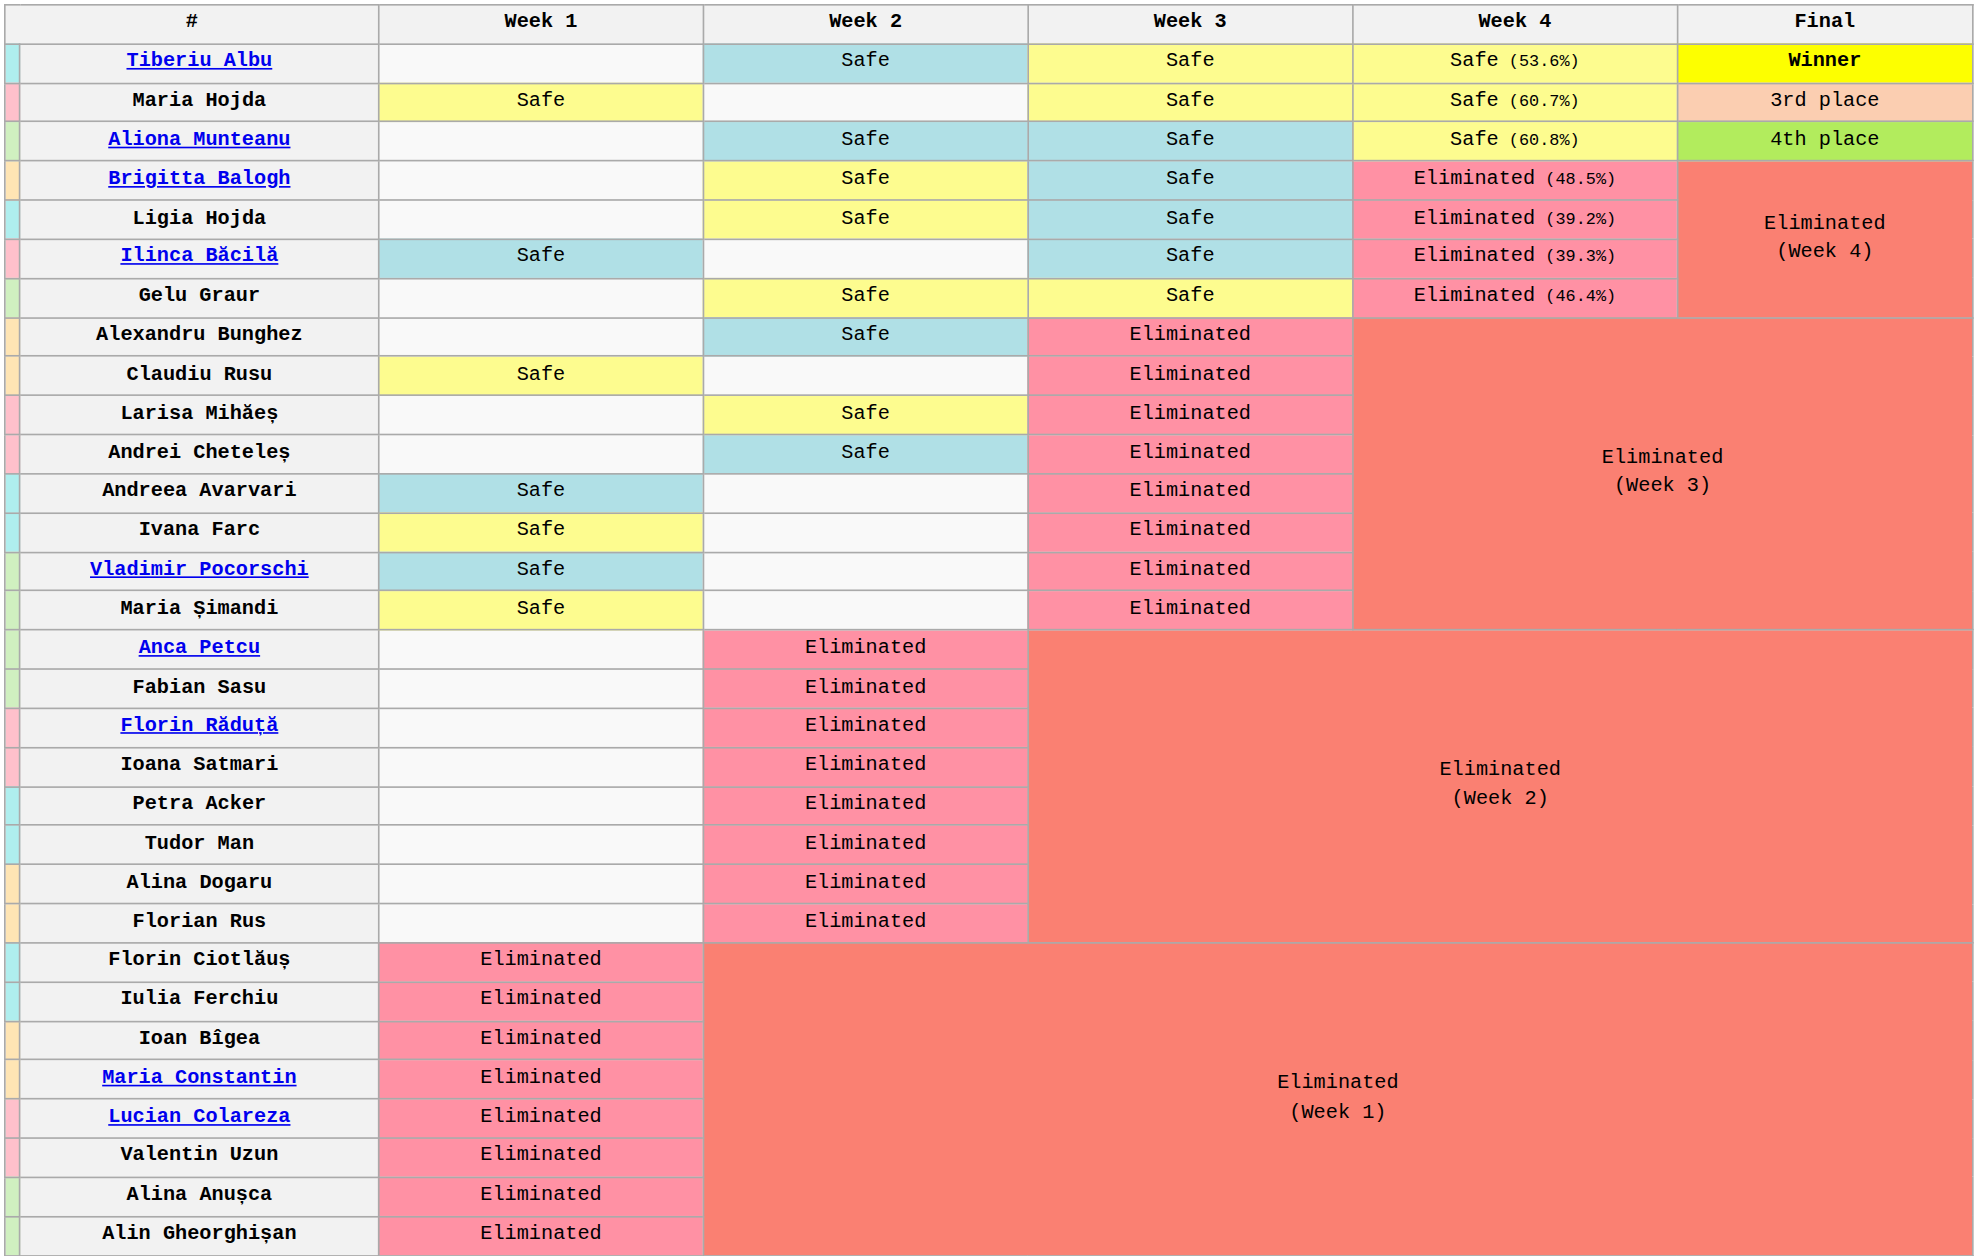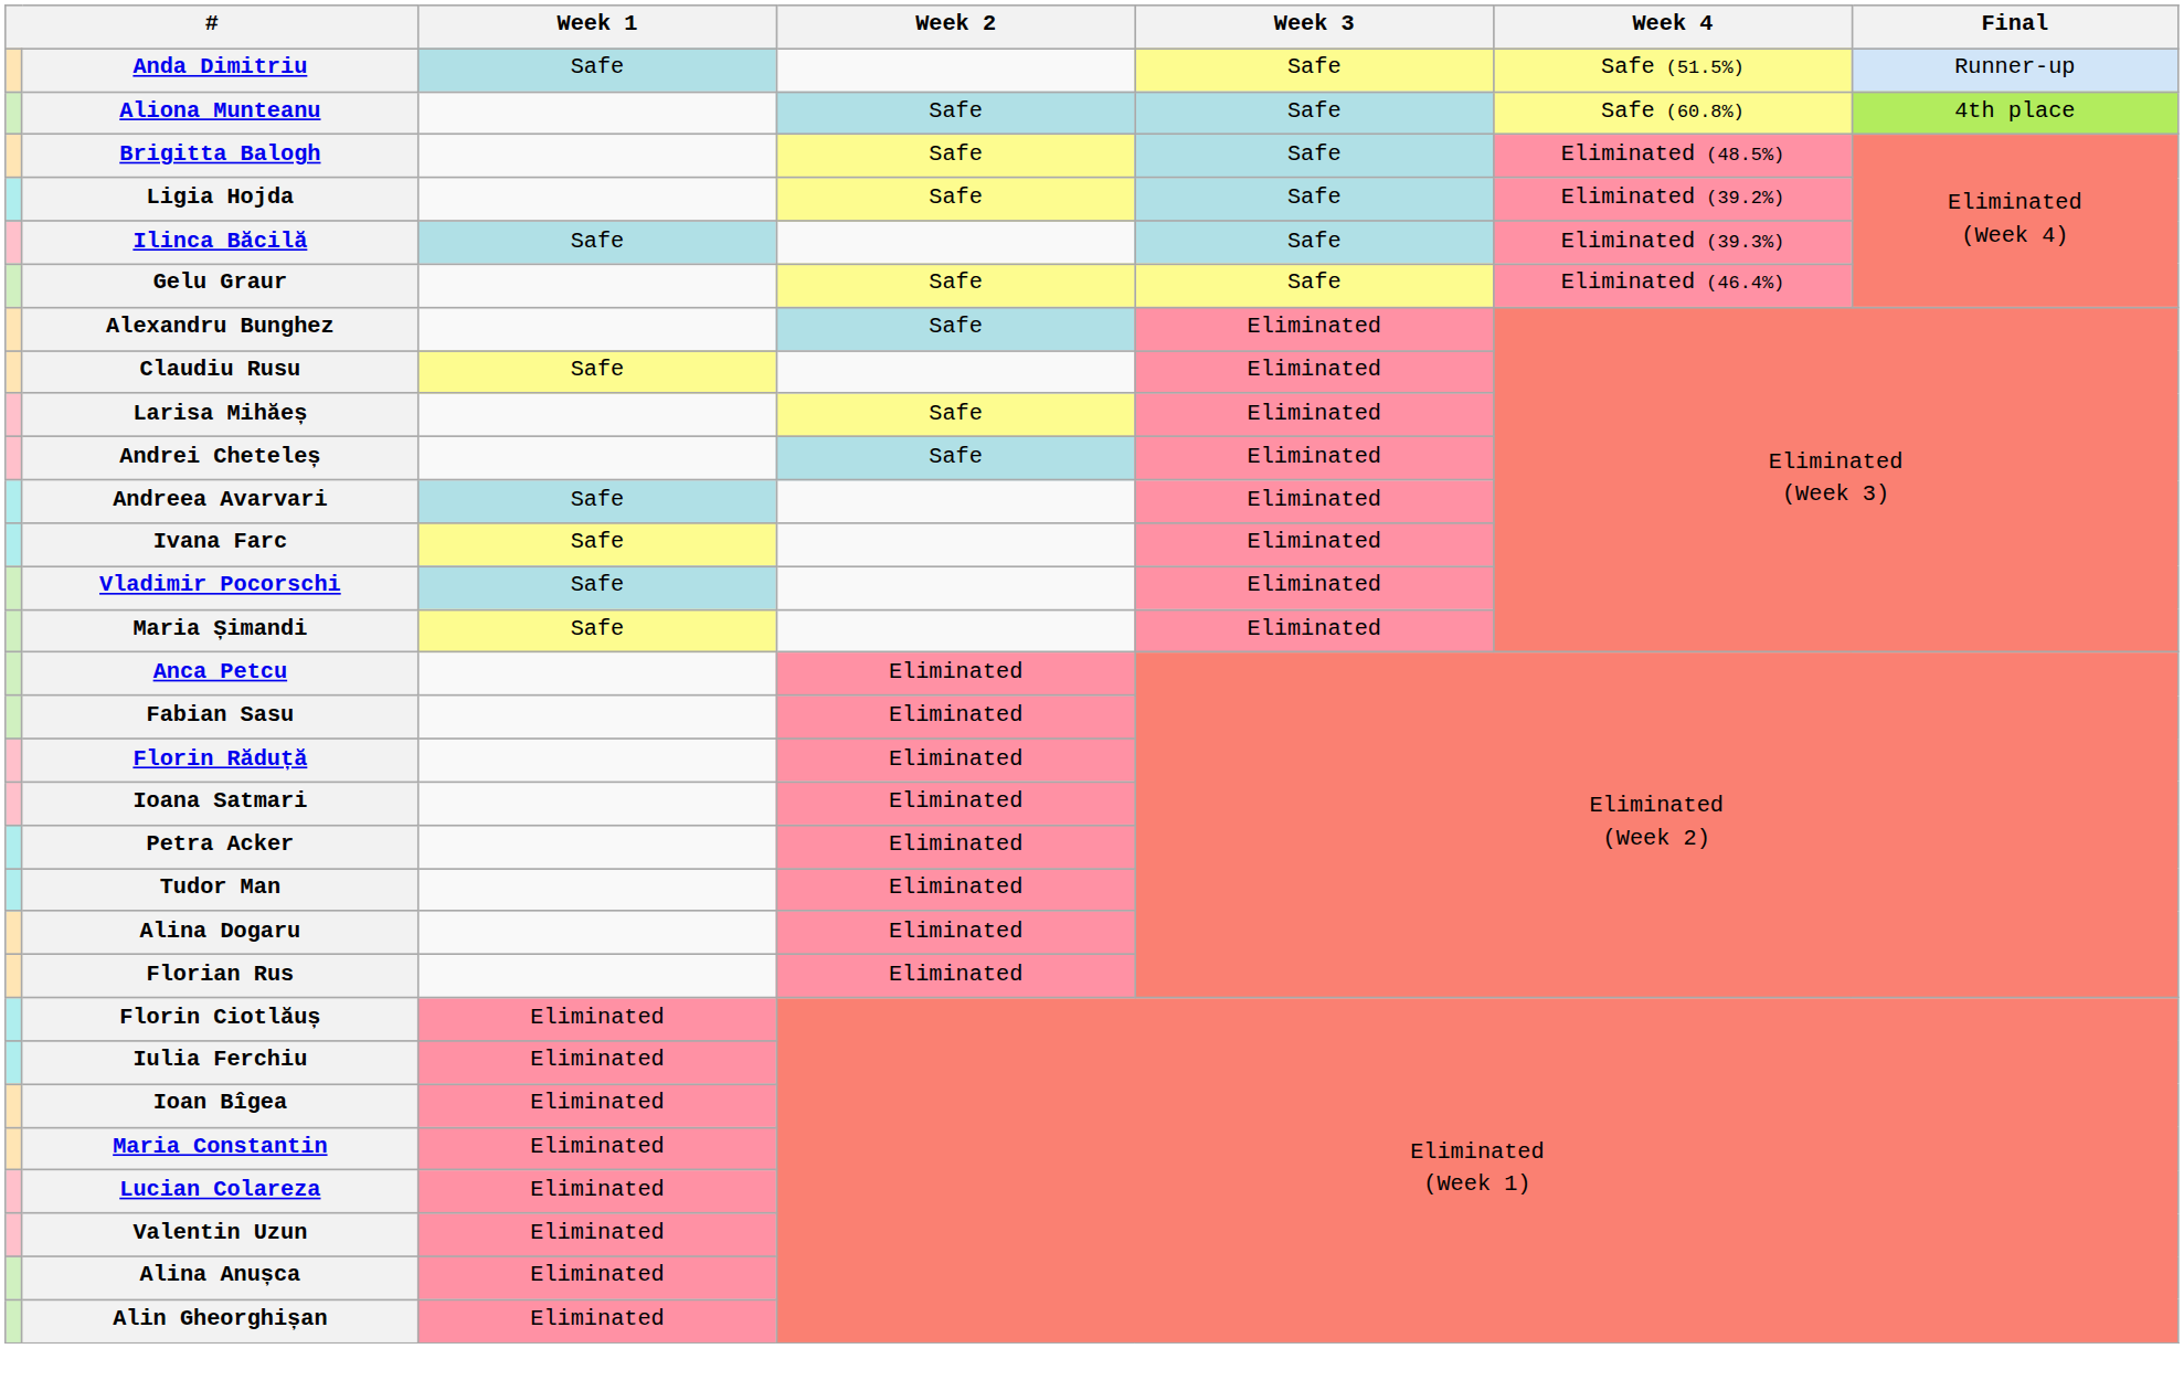- row: Tiberiu Albu | Safe | Safe | Safe (53.6%) | Winner
+ row: Anda Dimitriu | Safe | Safe | Safe (51.5%) | Runner-up
- row: Maria Hojda | Safe | Safe | Safe (60.7%) | 3rd place
